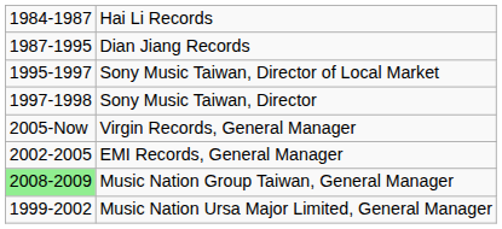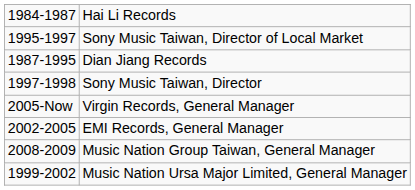rows swapped: Dian Jiang Records <-> Sony Music Taiwan, Director of Local Market
Music Nation Group Taiwan, General Manager | column 1: lightgreen background -> no background
